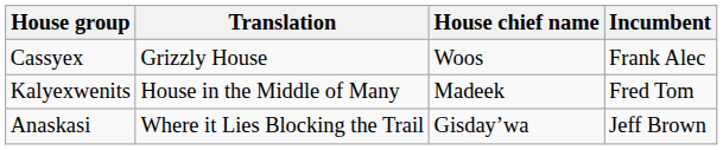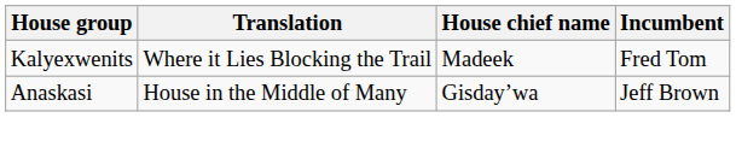- row: Cassyex | Grizzly House | Woos | Frank Alec
Kalyexwenits | Translation: House in the Middle of Many -> Where it Lies Blocking the Trail
Anaskasi | Translation: Where it Lies Blocking the Trail -> House in the Middle of Many
